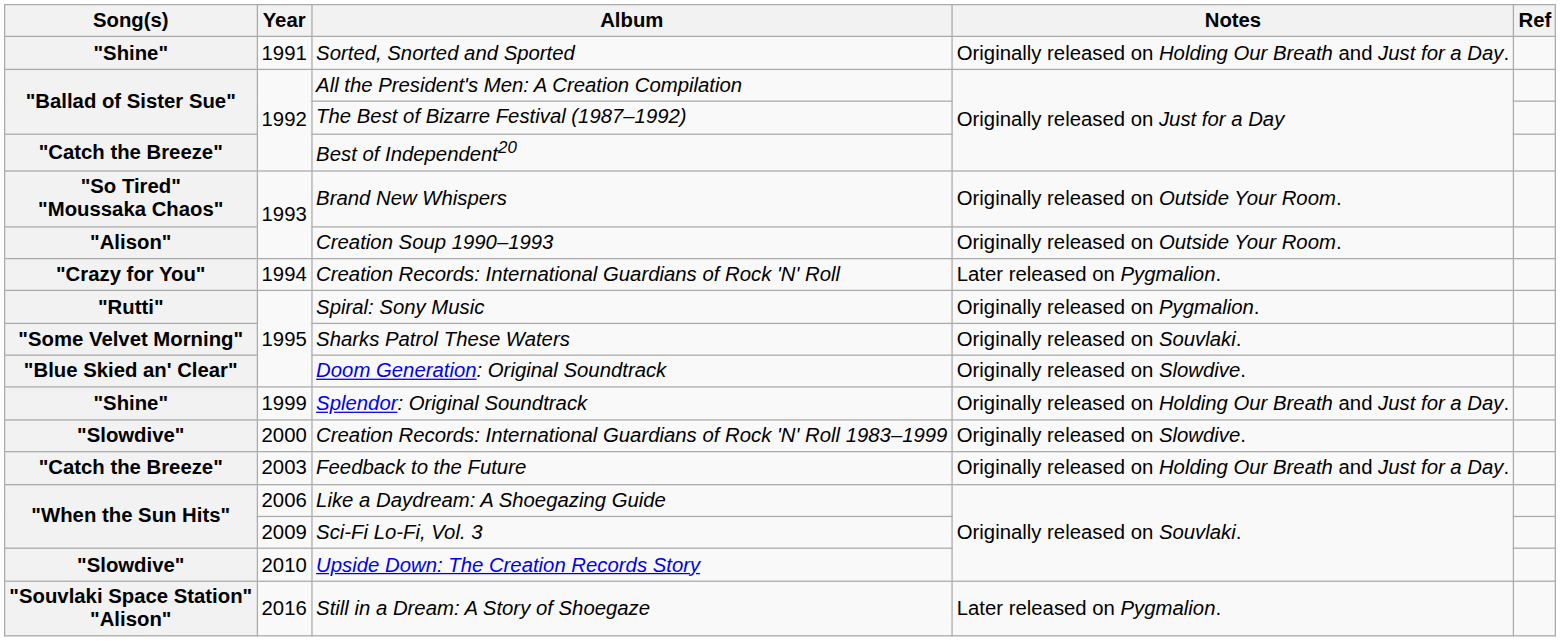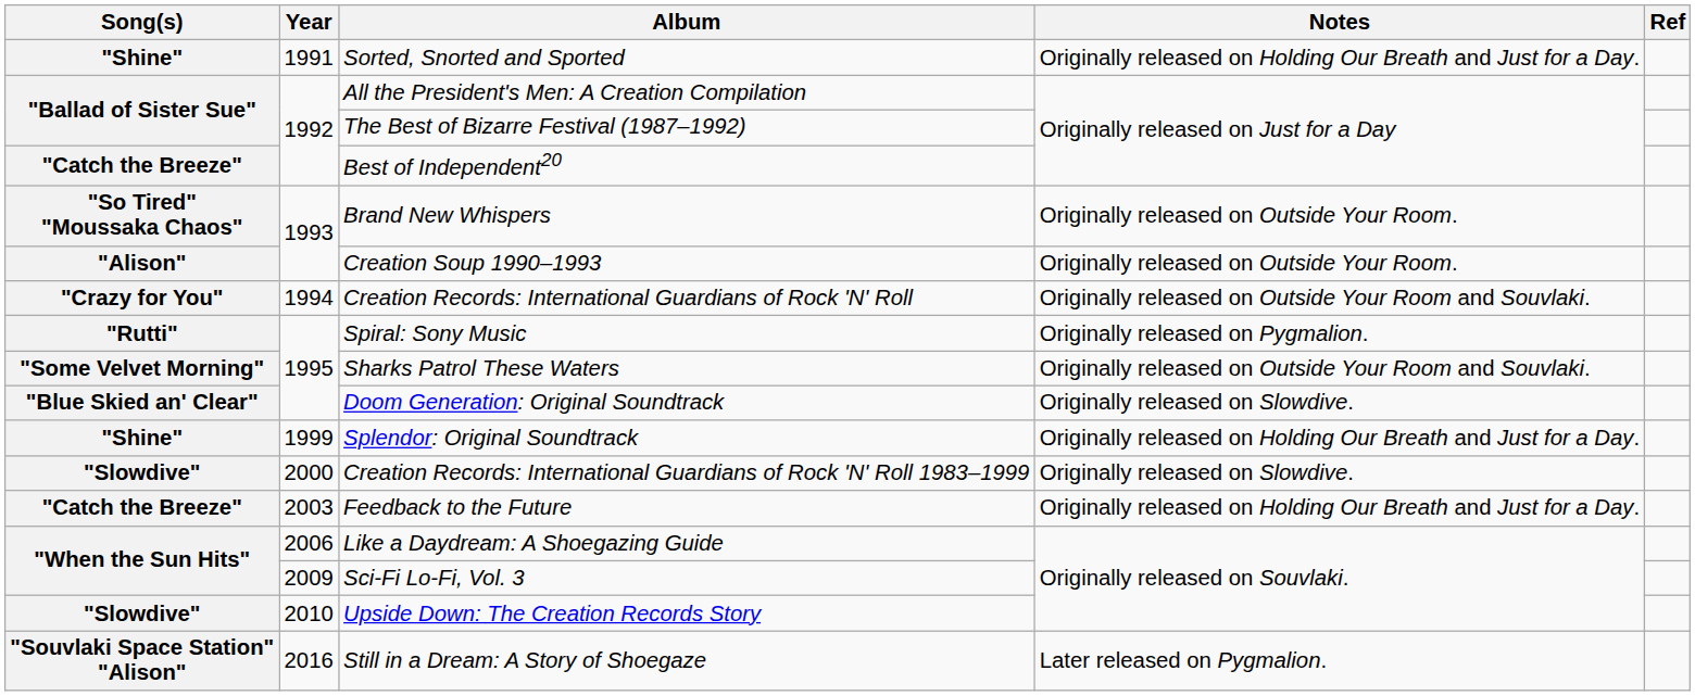Creation Records: International Guardians of Rock 'N' Roll | Notes: Later released on Pygmalion. -> Originally released on Outside Your Room and Souvlaki.
Sharks Patrol These Waters | Notes: Originally released on Souvlaki. -> Originally released on Outside Your Room and Souvlaki.
